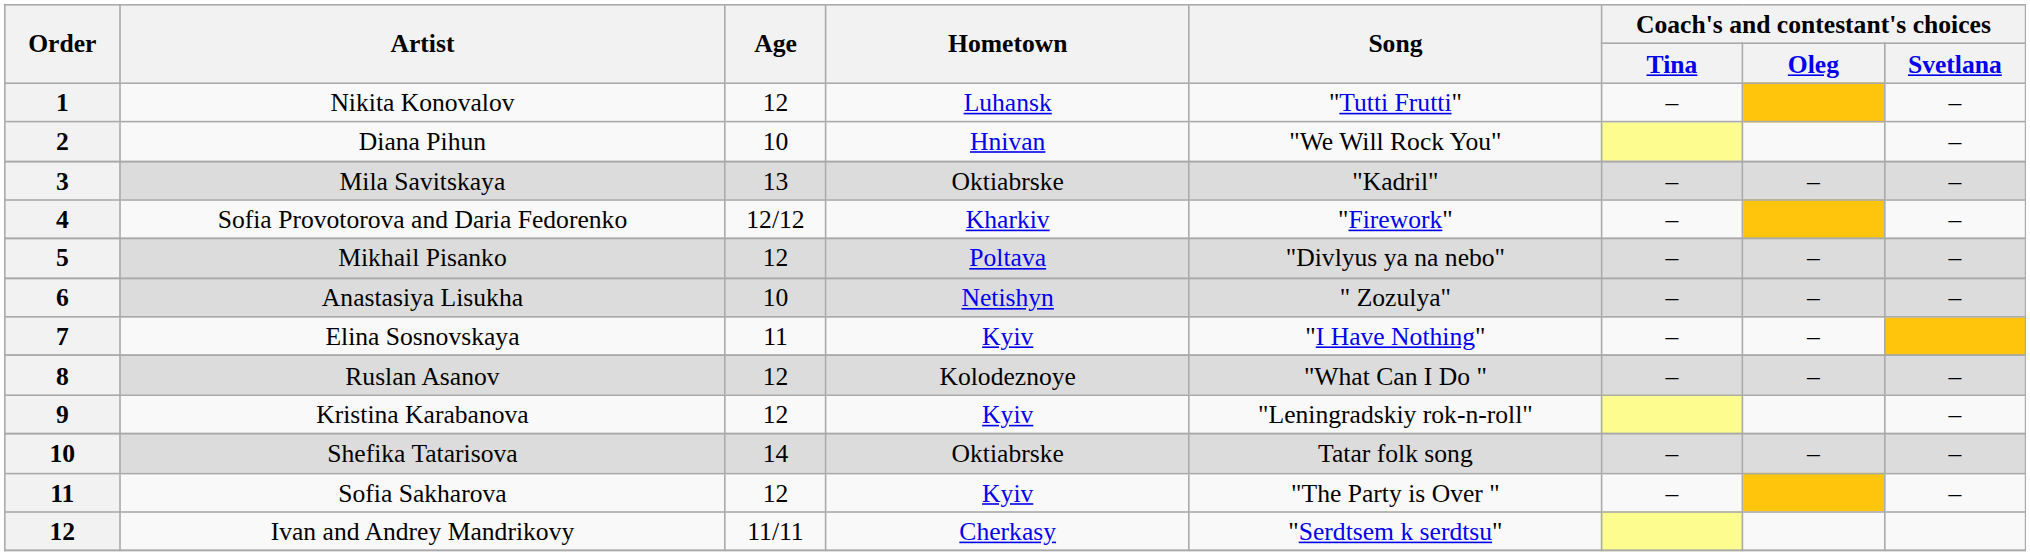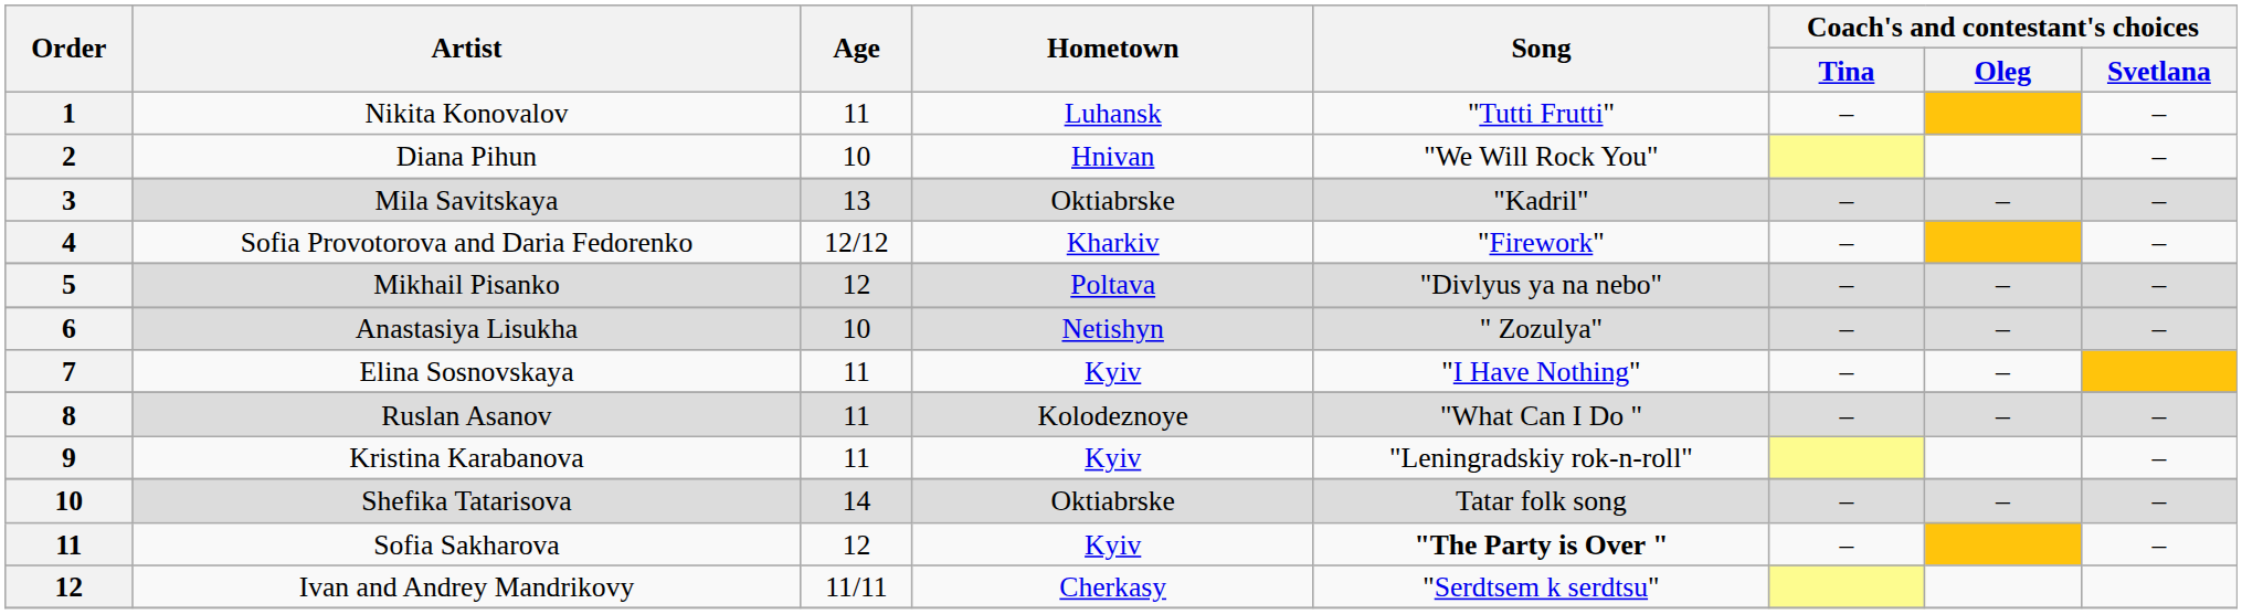Nikita Konovalov | Age: 12 -> 11
Ruslan Asanov | Age: 12 -> 11
Kristina Karabanova | Age: 12 -> 11
Sofia Sakharova | Song: normal -> bold
